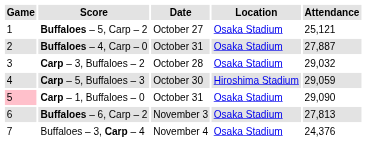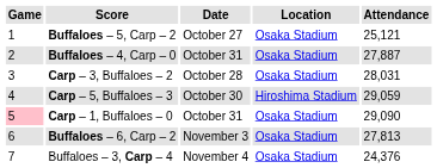Carp – 3, Buffaloes – 2 | Attendance: 29,032 -> 28,031
